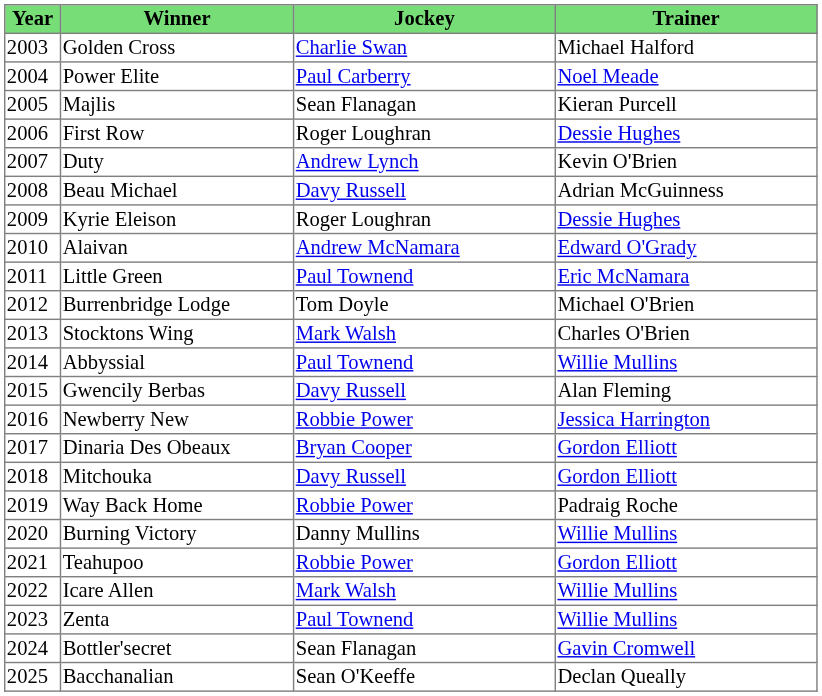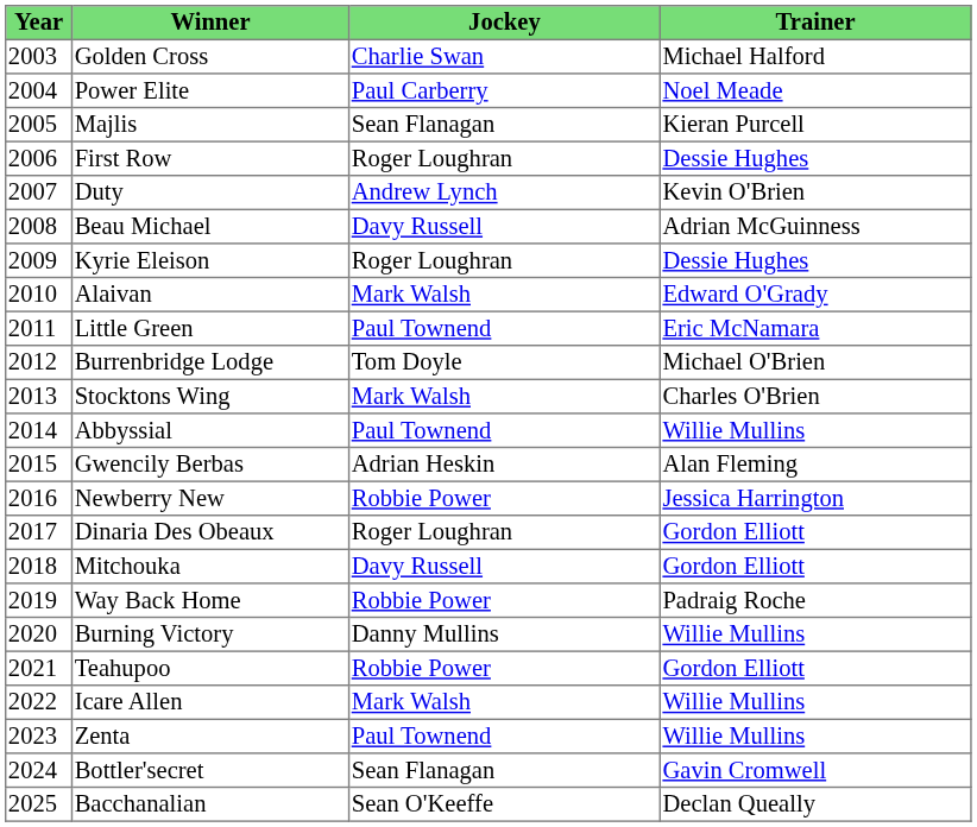Alaivan | Jockey: Andrew McNamara -> Mark Walsh
Gwencily Berbas | Jockey: Davy Russell -> Adrian Heskin
Dinaria Des Obeaux | Jockey: Bryan Cooper -> Roger Loughran
